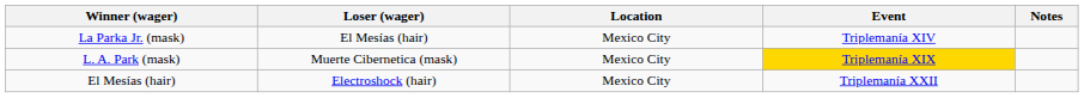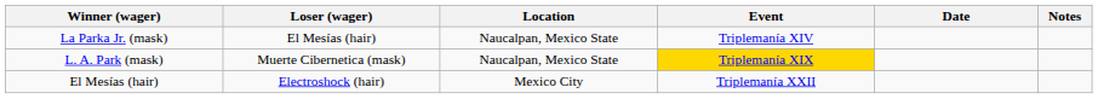+ column: Date
La Parka Jr. (mask) | Location: Mexico City -> Naucalpan, Mexico State
L. A. Park (mask) | Location: Mexico City -> Naucalpan, Mexico State
